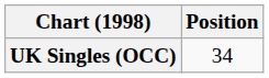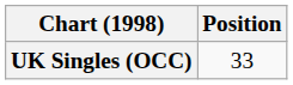UK Singles (OCC) | Position: 34 -> 33
